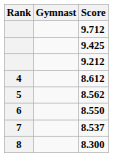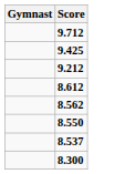- column: Rank | 4 | 5 | 6 | 7 | 8
